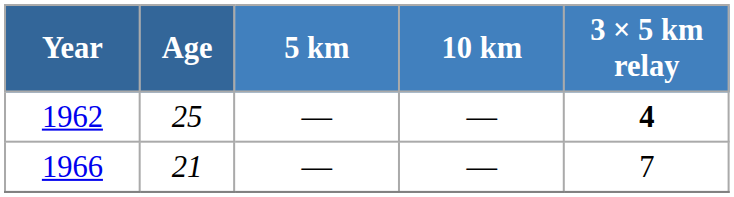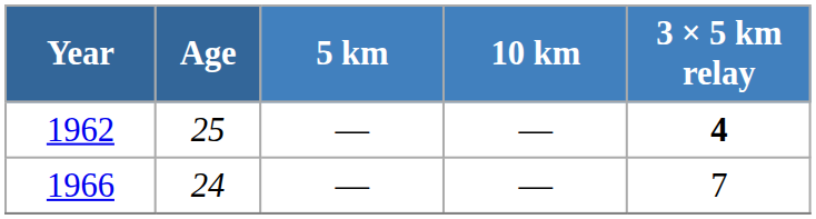1966 | Age: 21 -> 24
